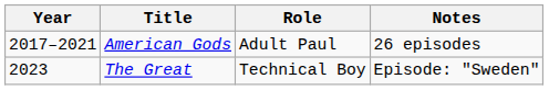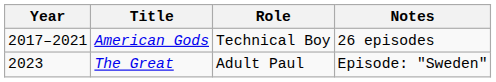American Gods | Role: Adult Paul -> Technical Boy
The Great | Role: Technical Boy -> Adult Paul
